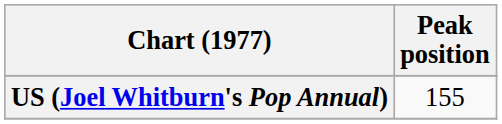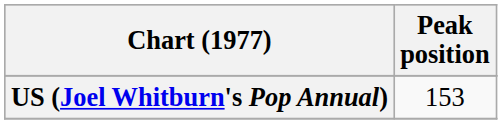US (Joel Whitburn's Pop Annual) | Peak position: 155 -> 153
